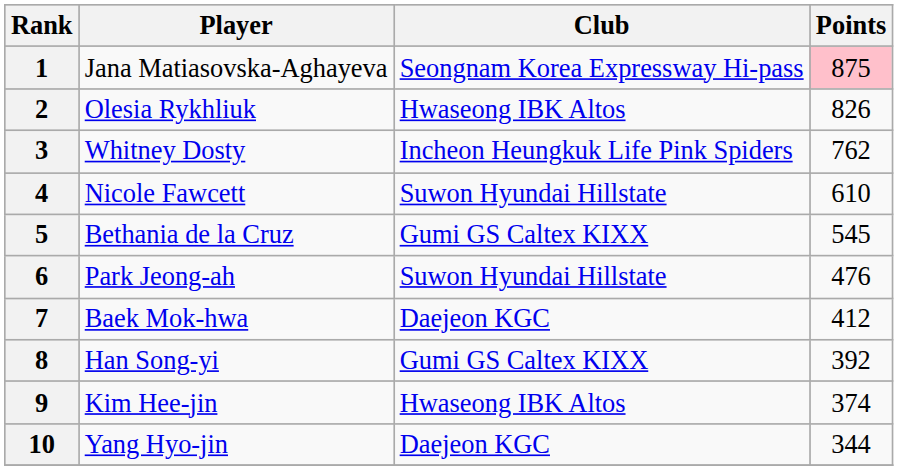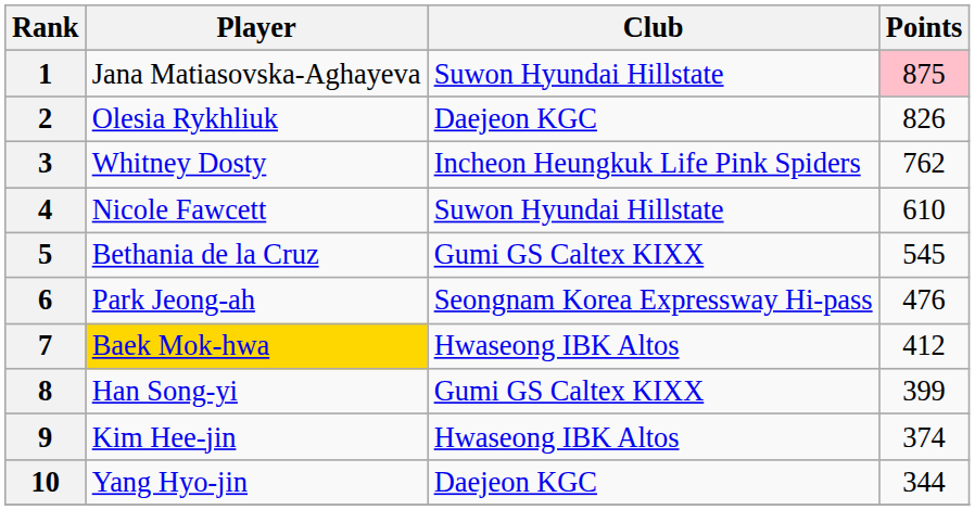1 | Club: Seongnam Korea Expressway Hi-pass -> Suwon Hyundai Hillstate
2 | Club: Hwaseong IBK Altos -> Daejeon KGC
6 | Club: Suwon Hyundai Hillstate -> Seongnam Korea Expressway Hi-pass
7 | Player: no background -> gold background
7 | Club: Daejeon KGC -> Hwaseong IBK Altos
8 | Points: 392 -> 399
